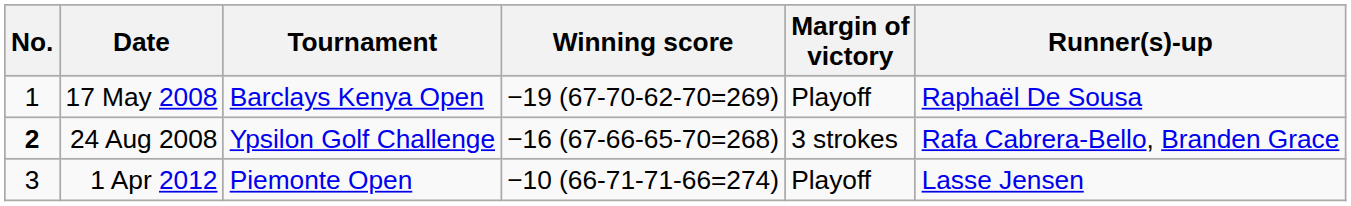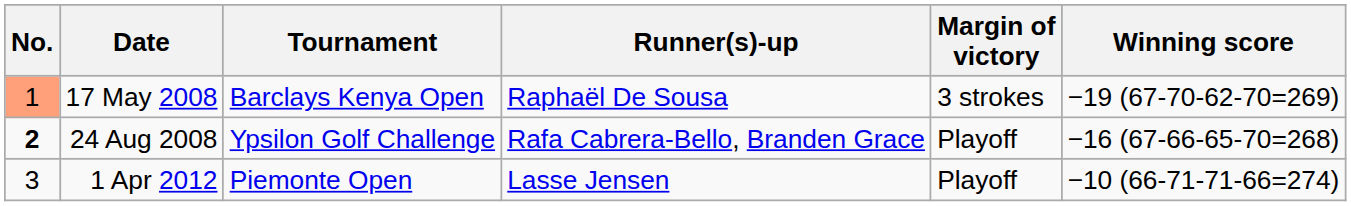columns swapped: Winning score <-> Runner(s)-up
17 May 2008 | No.: no background -> lightsalmon background
17 May 2008 | Margin of victory: Playoff -> 3 strokes
24 Aug 2008 | Margin of victory: 3 strokes -> Playoff
